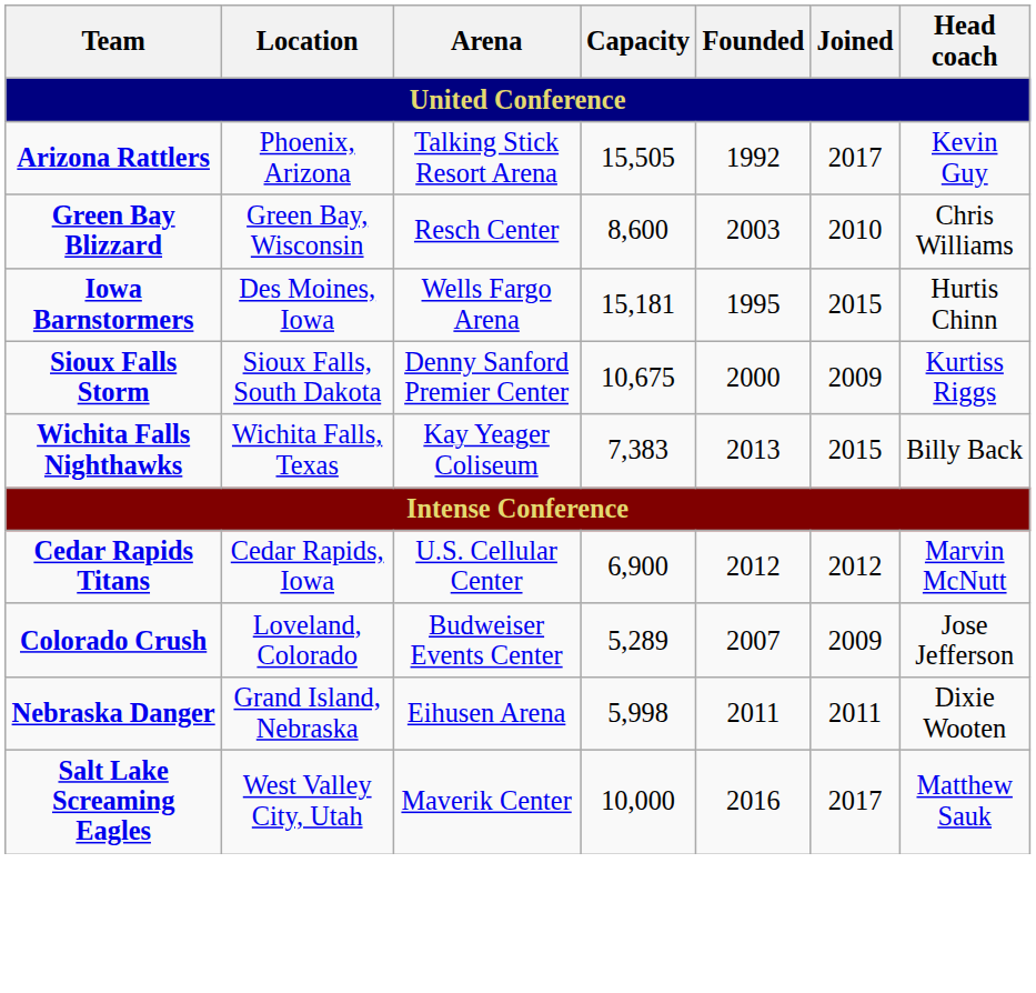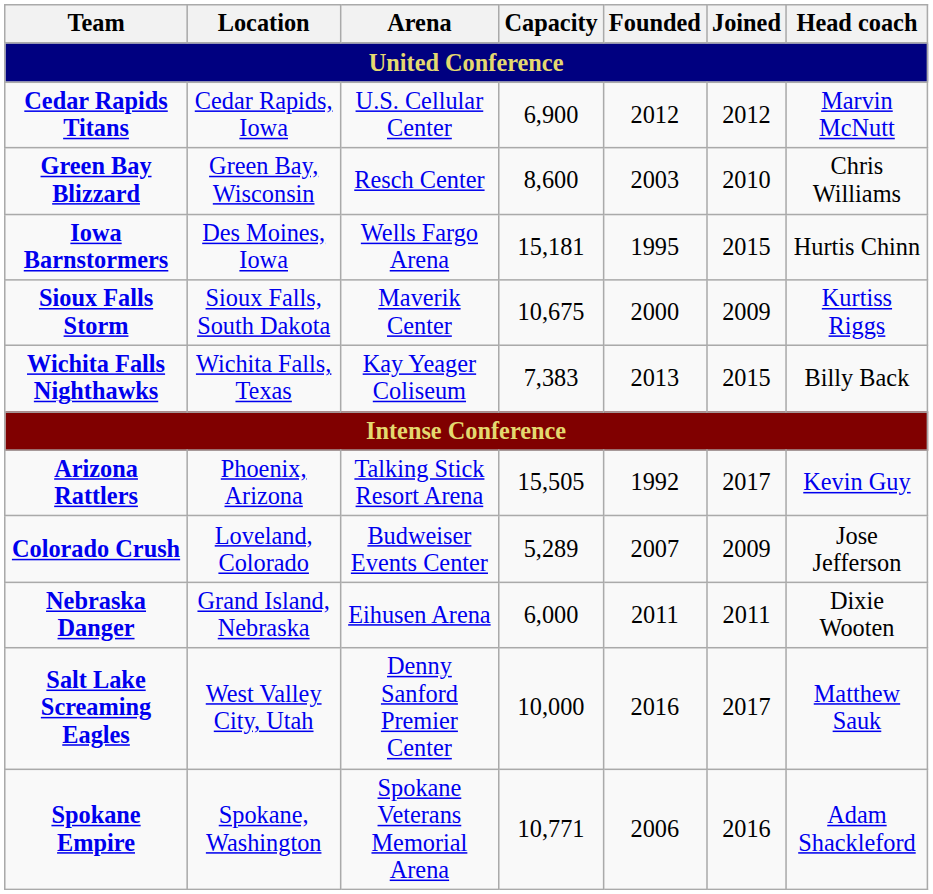rows swapped: Cedar Rapids Titans <-> Arizona Rattlers
Sioux Falls Storm | Arena: Denny Sanford Premier Center -> Maverik Center
Nebraska Danger | Capacity: 5,998 -> 6,000
Salt Lake Screaming Eagles | Arena: Maverik Center -> Denny Sanford Premier Center
+ row: Spokane Empire | Spokane, Washington | Spokane Veterans Memorial Arena | 10,771 | 2006 | 2016 | Adam Shackleford
